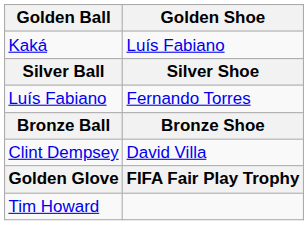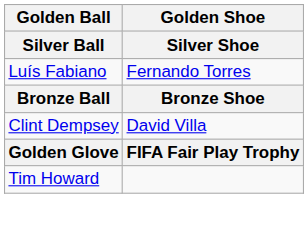- row: Kaká | Luís Fabiano
